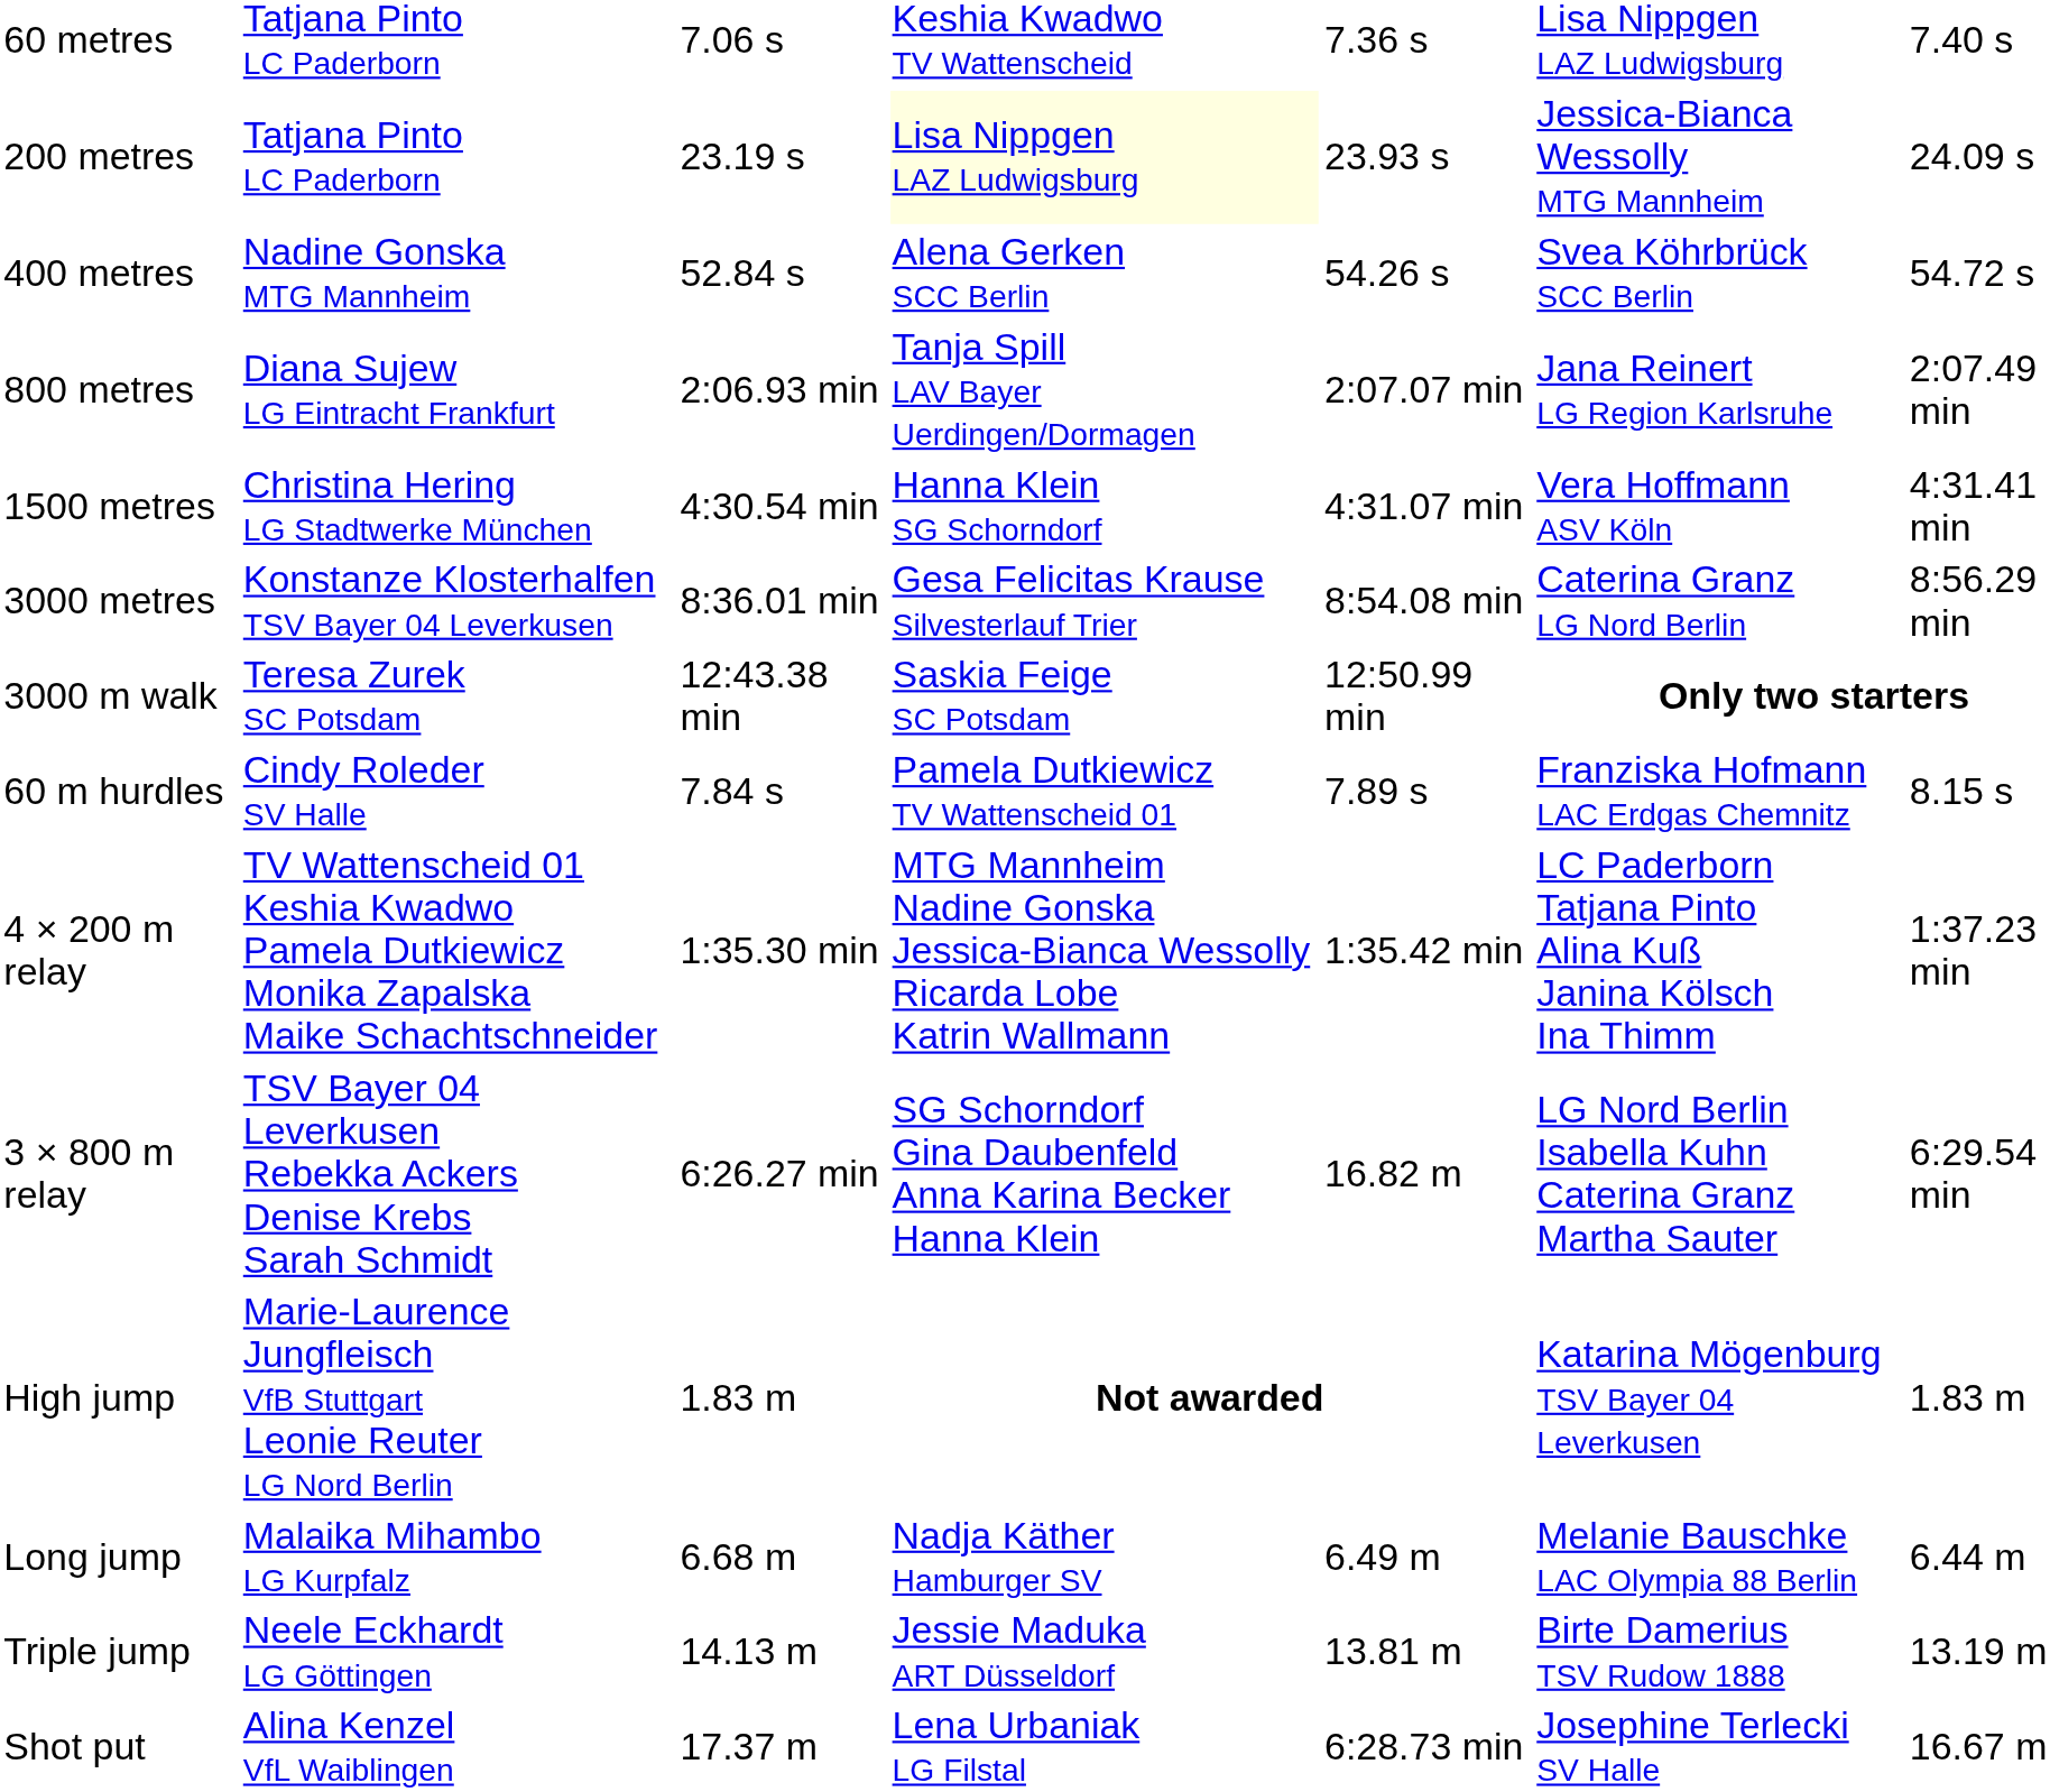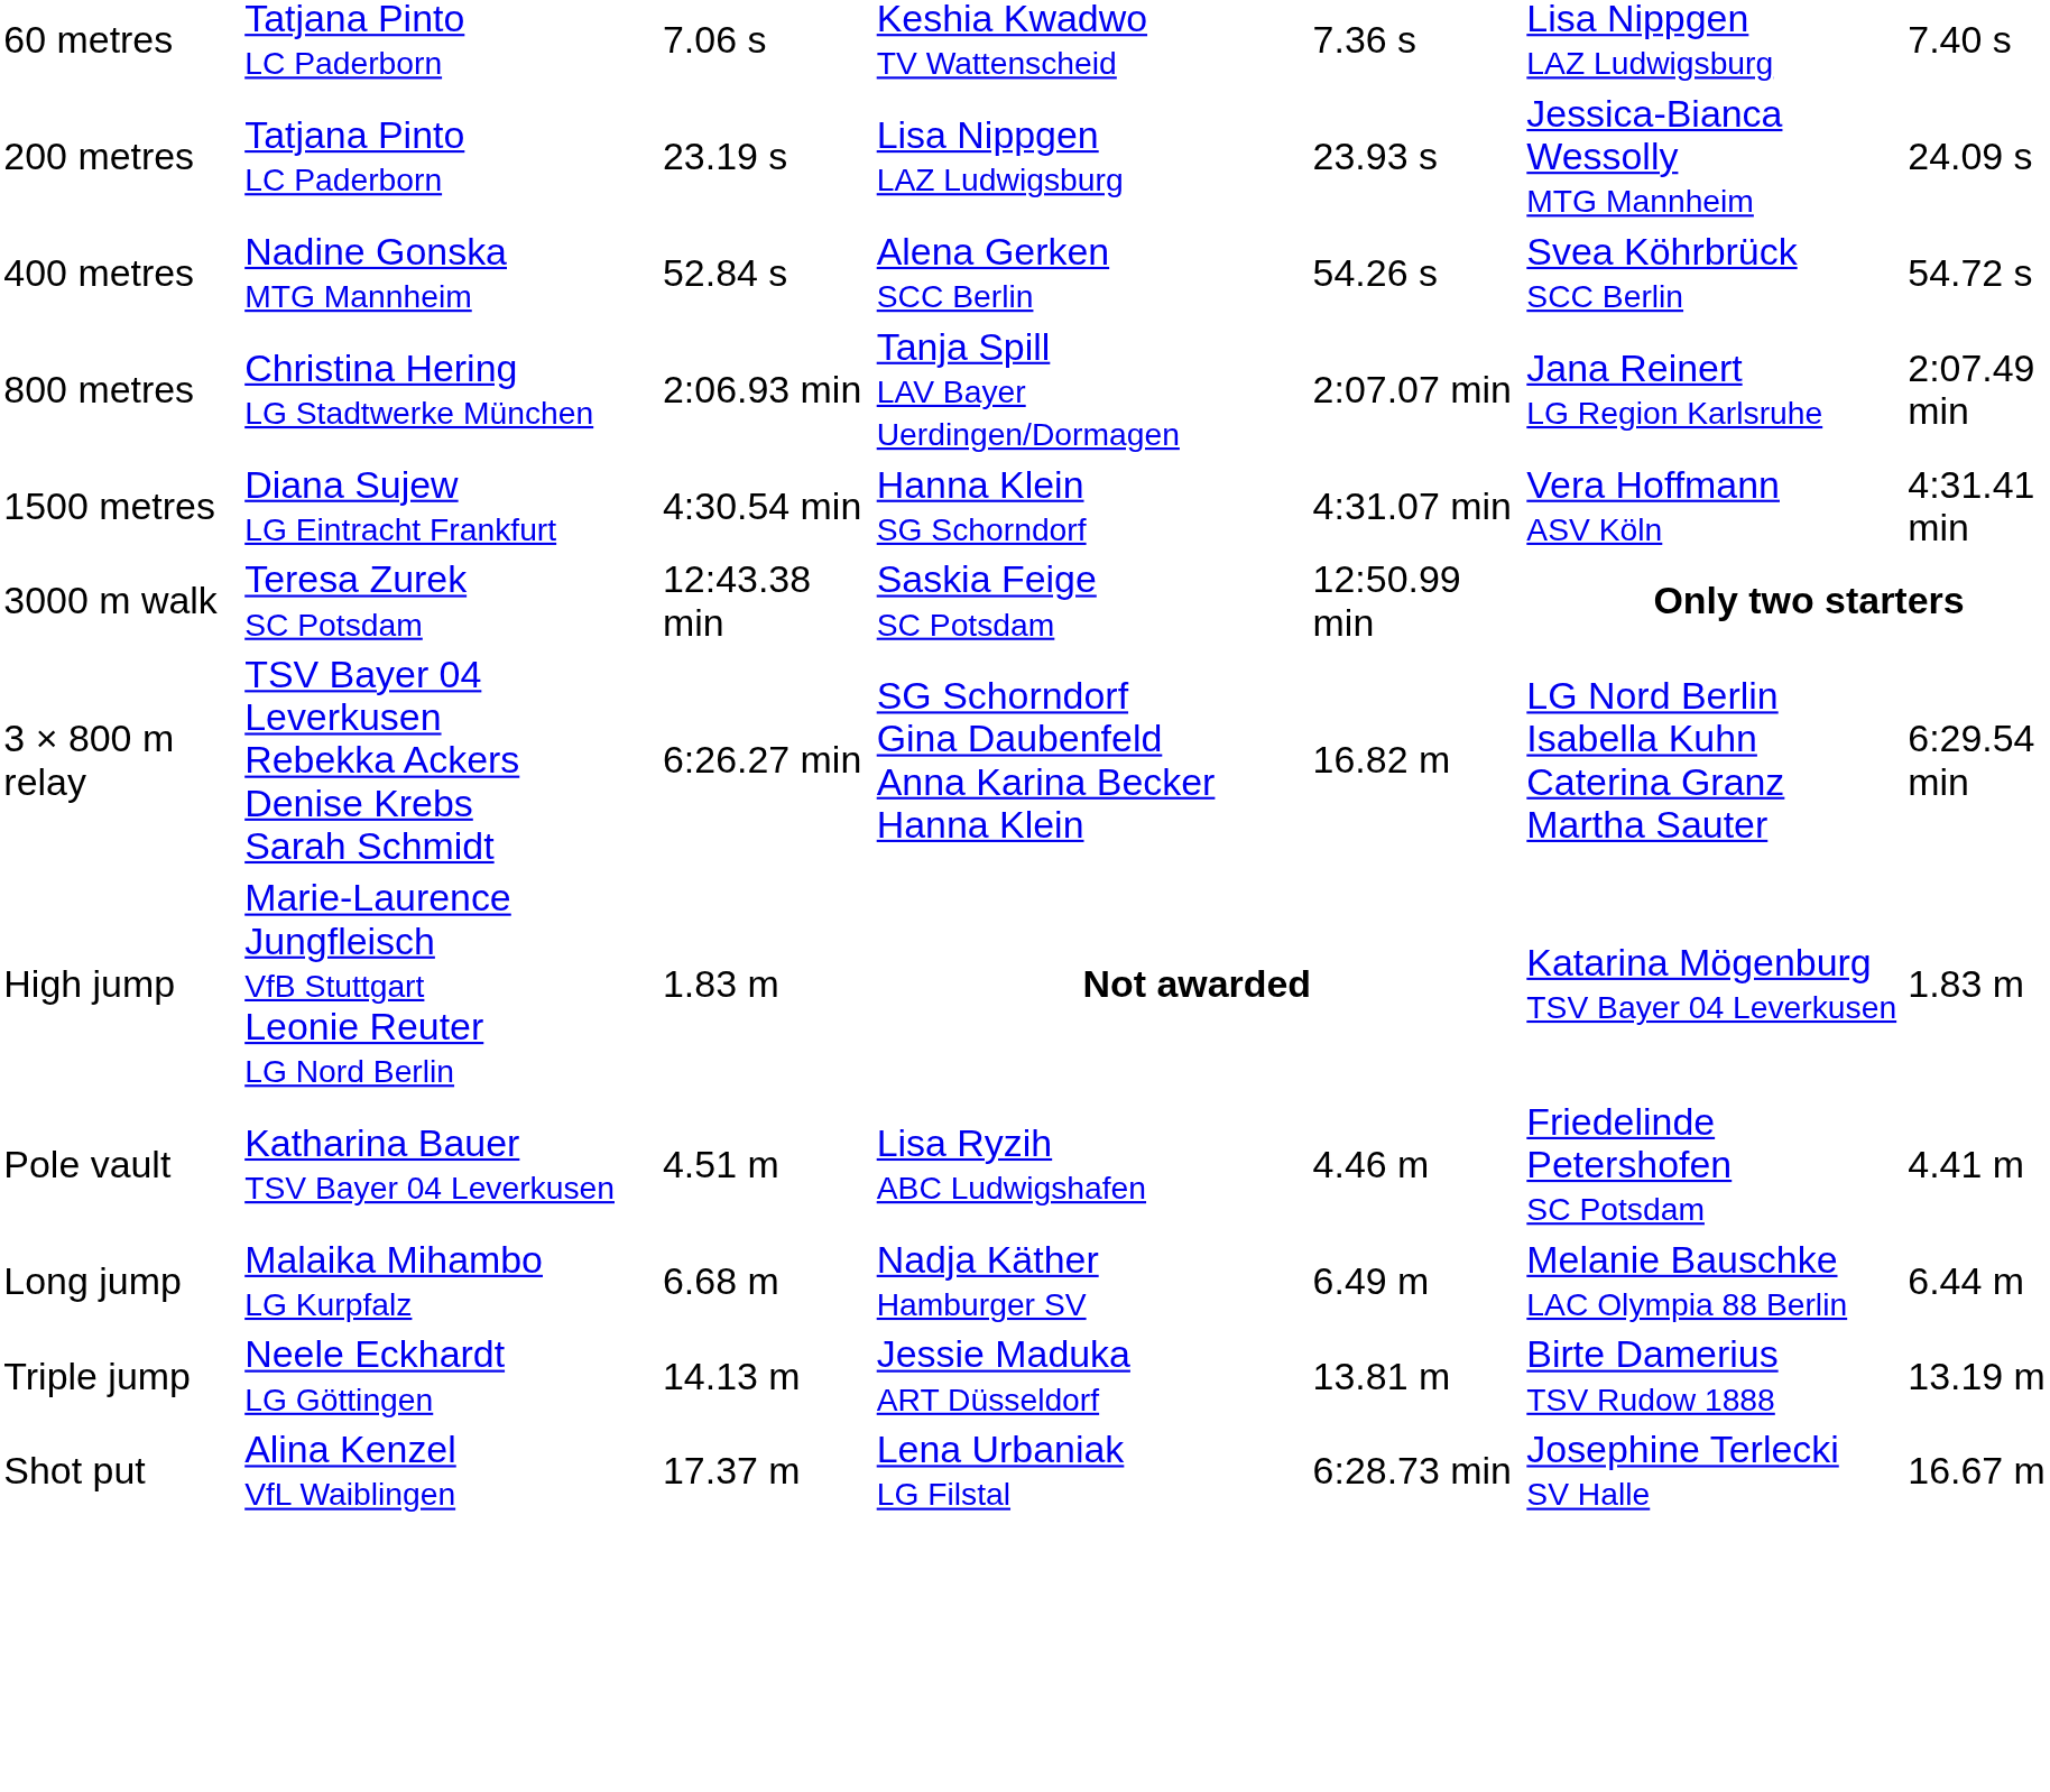200 metres | column 4: lightyellow background -> no background
800 metres | column 2: Diana Sujew LG Eintracht Frankfurt -> Christina Hering LG Stadtwerke München
1500 metres | column 2: Christina Hering LG Stadtwerke München -> Diana Sujew LG Eintracht Frankfurt
- row: 3000 metres | Konstanze Klosterhalfen TSV Bayer 04 Leverkusen | 8:36.01 min | Gesa Felicitas Krause Silvesterlauf Trier | 8:54.08 min | Caterina Granz LG Nord Berlin | 8:56.29 min
- row: 60 m hurdles | Cindy Roleder SV Halle | 7.84 s | Pamela Dutkiewicz TV Wattenscheid 01 | 7.89 s | Franziska Hofmann LAC Erdgas Chemnitz | 8.15 s
- row: 4 × 200 m relay | TV Wattenscheid 01 Keshia Kwadwo Pamela Dutkiewicz Monika Zapalska Maike Schachtschneider | 1:35.30 min | MTG Mannheim Nadine Gonska Jessica-Bianca Wessolly Ricarda Lobe Katrin Wallmann | 1:35.42 min | LC Paderborn Tatjana Pinto Alina Kuß Janina Kölsch Ina Thimm | 1:37.23 min
+ row: Pole vault | Katharina Bauer TSV Bayer 04 Leverkusen | 4.51 m | Lisa Ryzih ABC Ludwigshafen | 4.46 m | Friedelinde Petershofen SC Potsdam | 4.41 m
